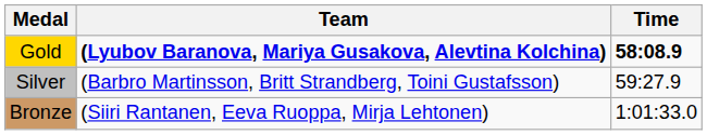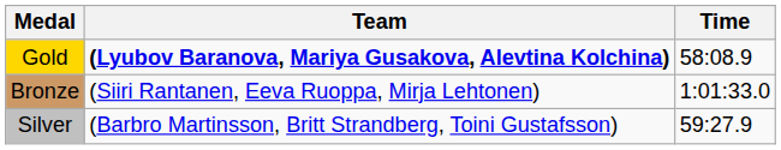Gold | Time: bold -> normal
rows swapped: Silver <-> Bronze
